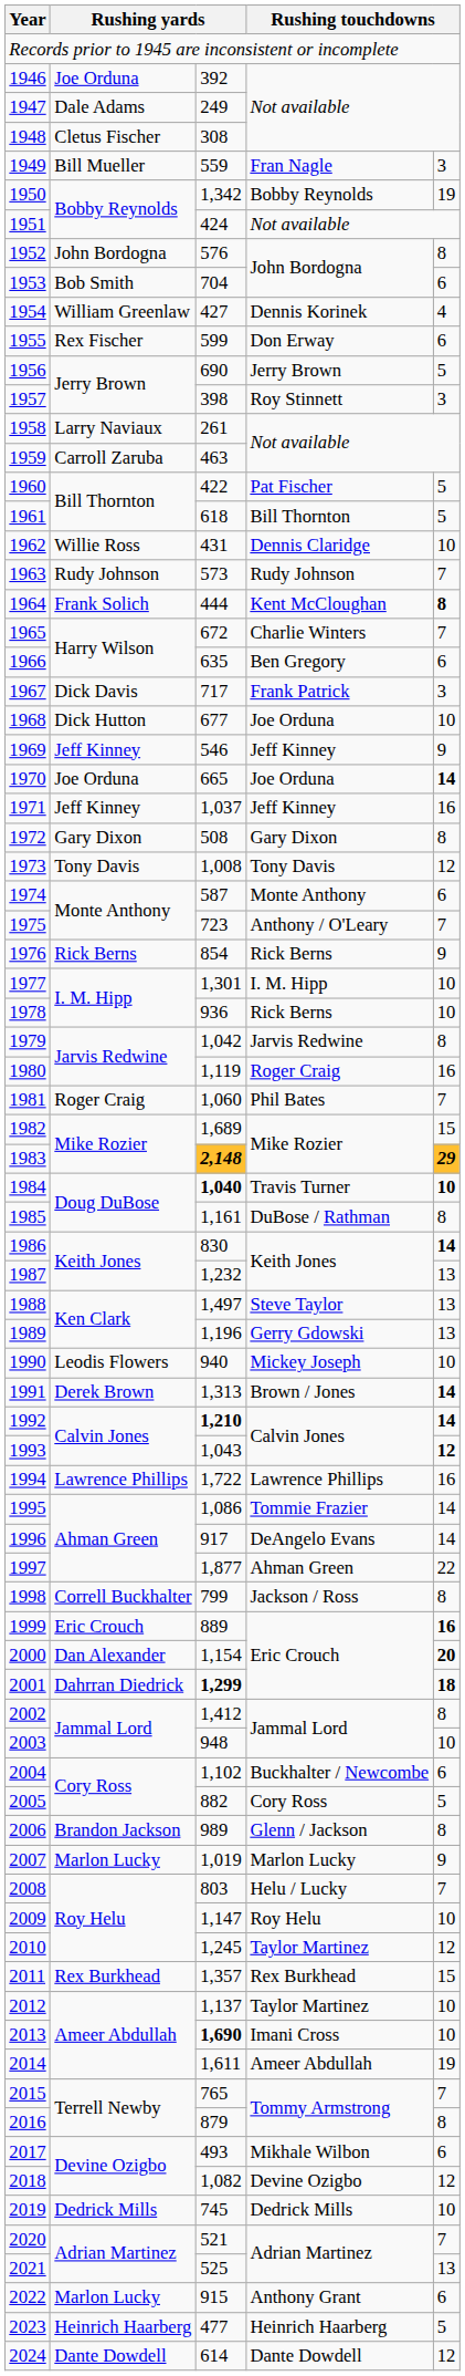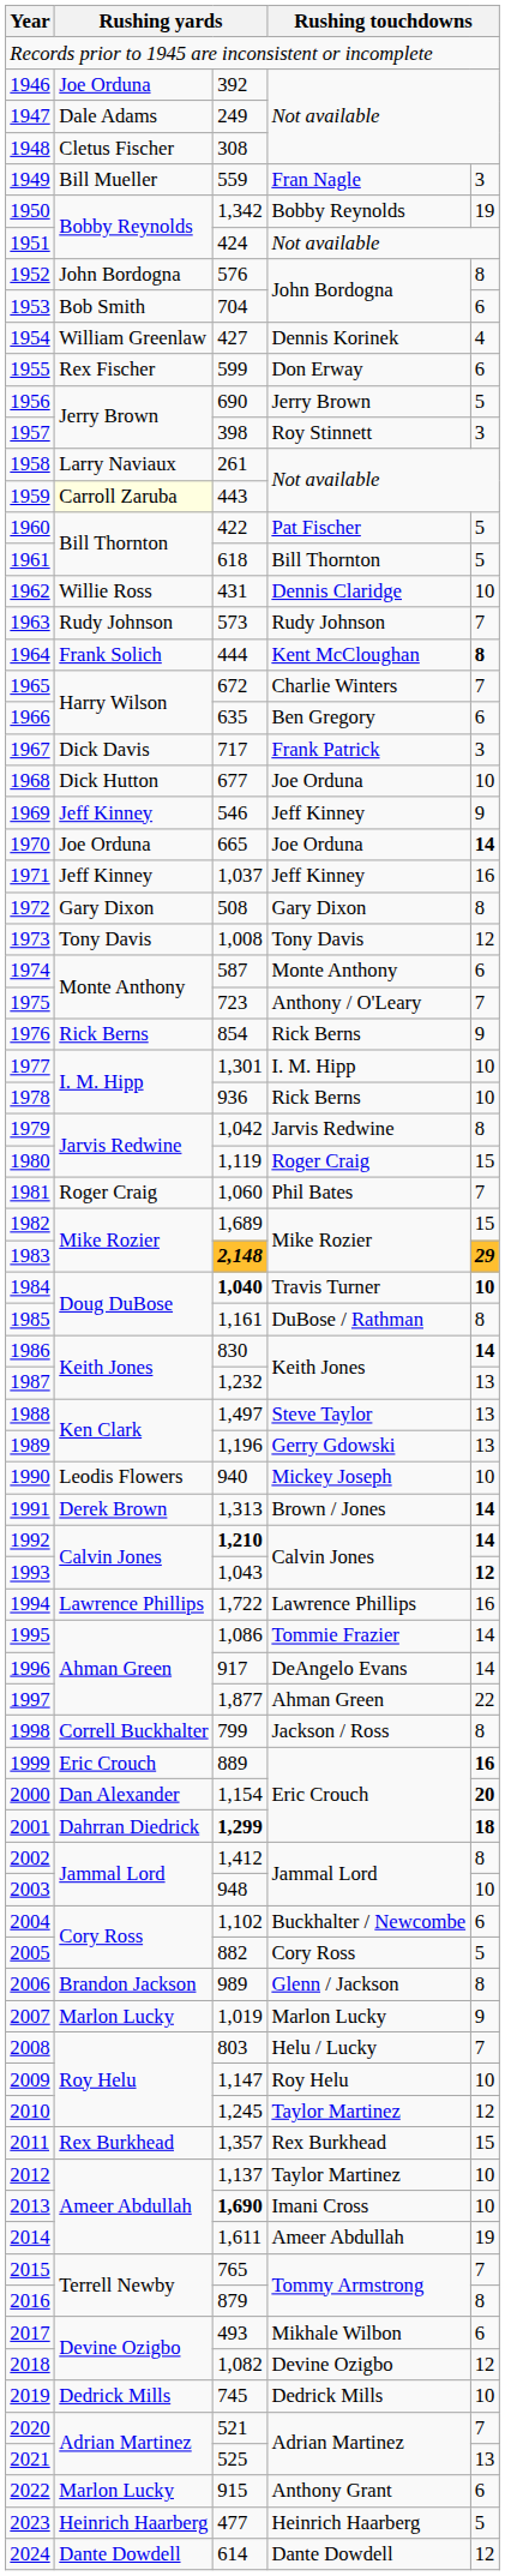1959 | column 2: no background -> lightyellow background
1959 | column 3: 463 -> 443
1980 | column 5: 16 -> 15
